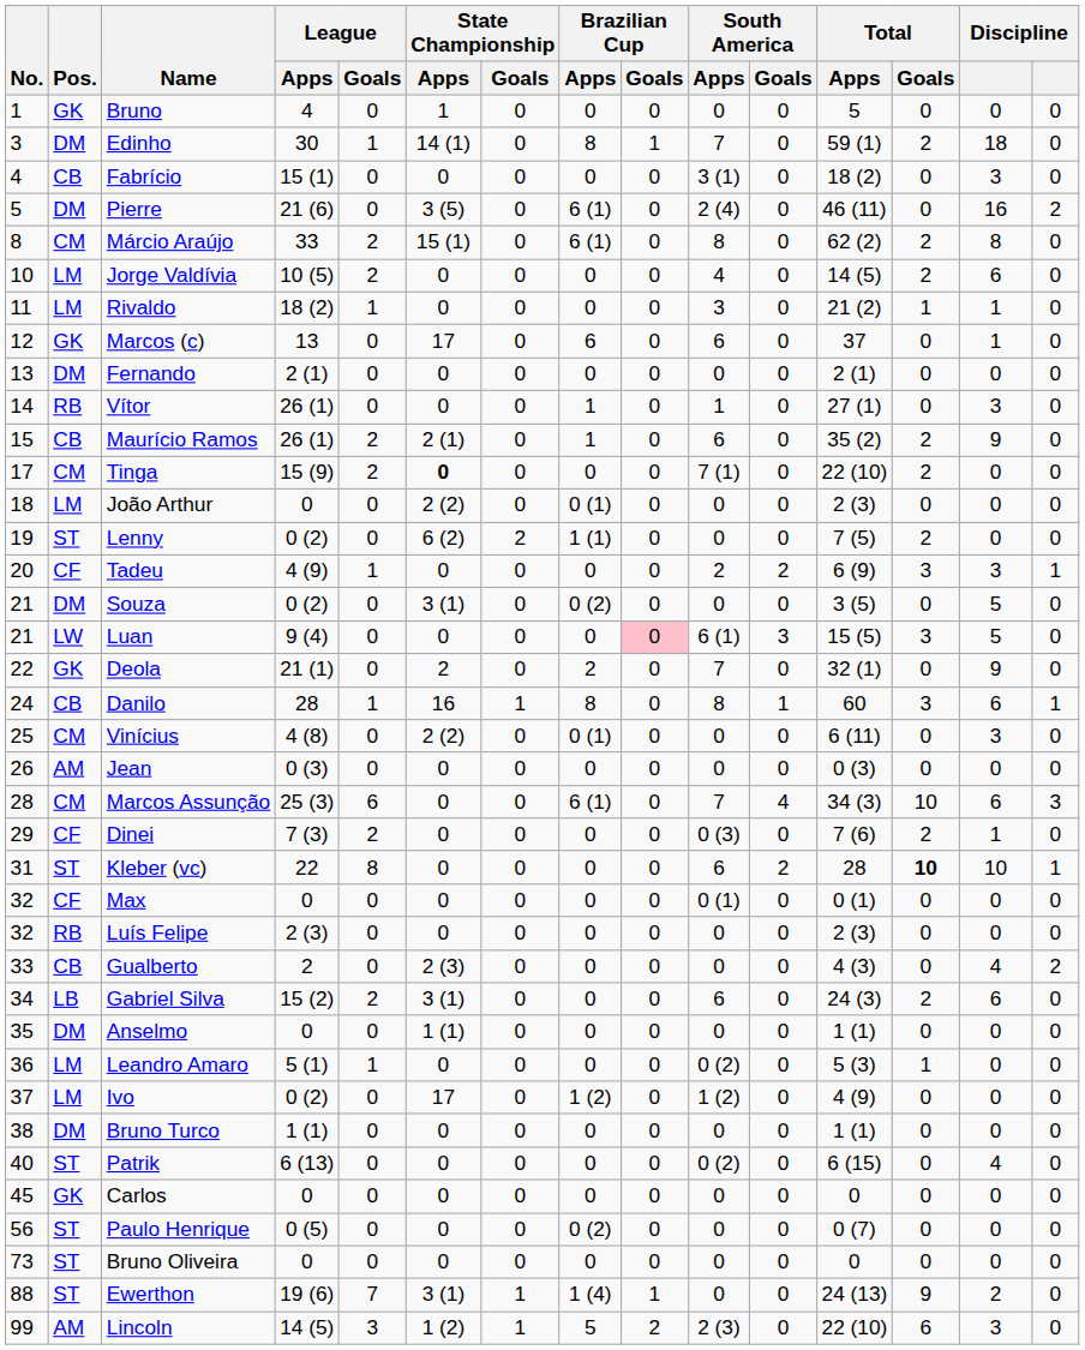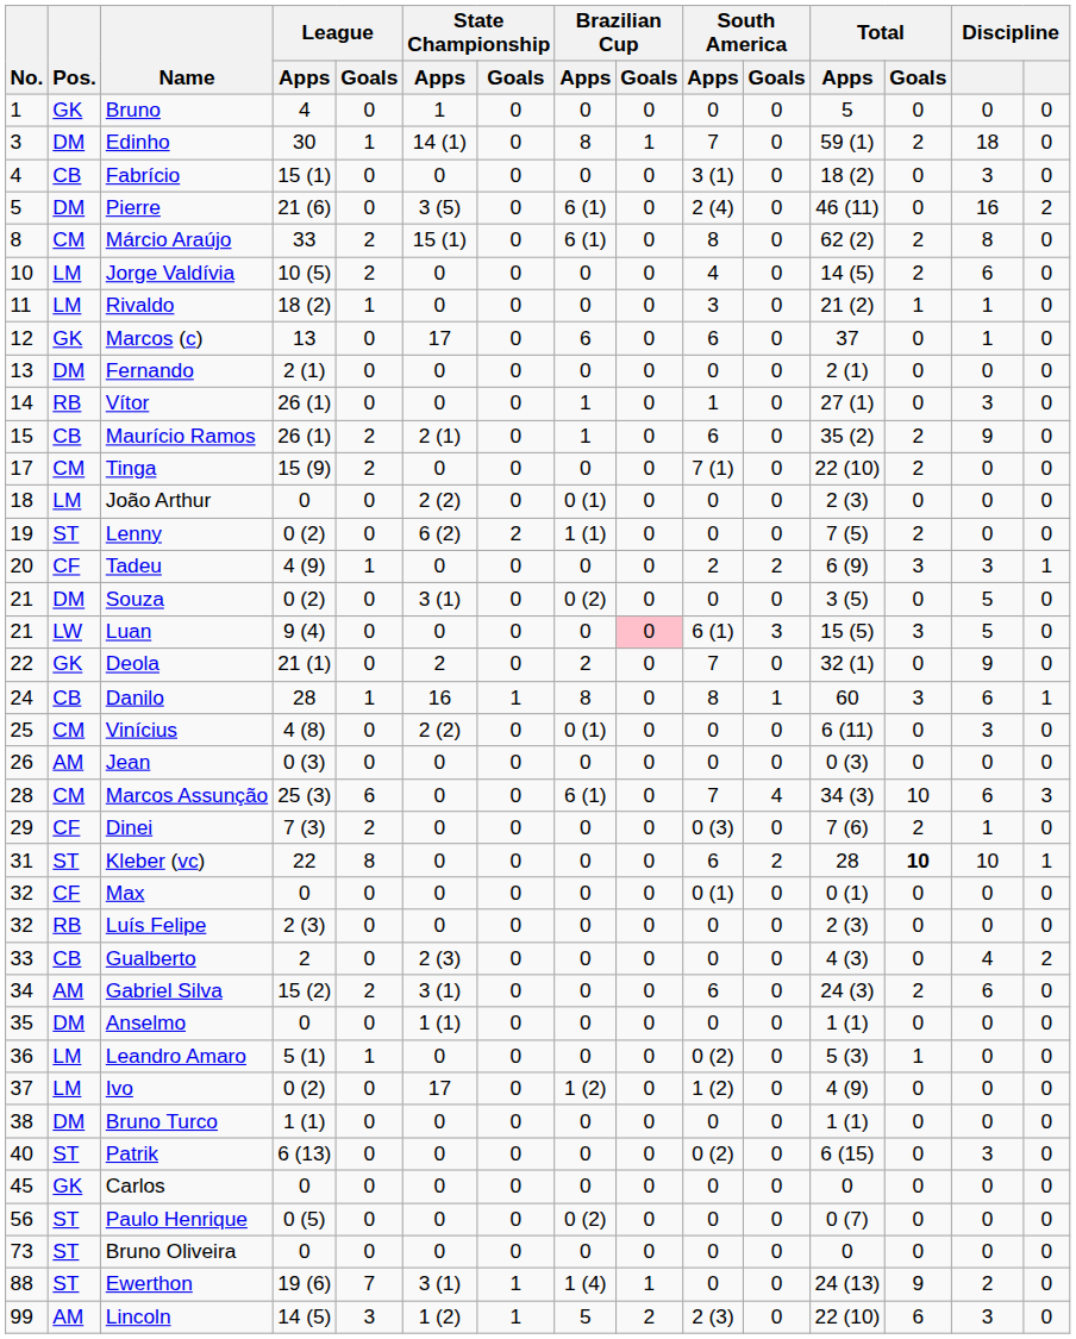Tinga | State Championship / Apps: bold -> normal
Gabriel Silva | Pos.: LB -> AM
Patrik | column 14: 4 -> 3
